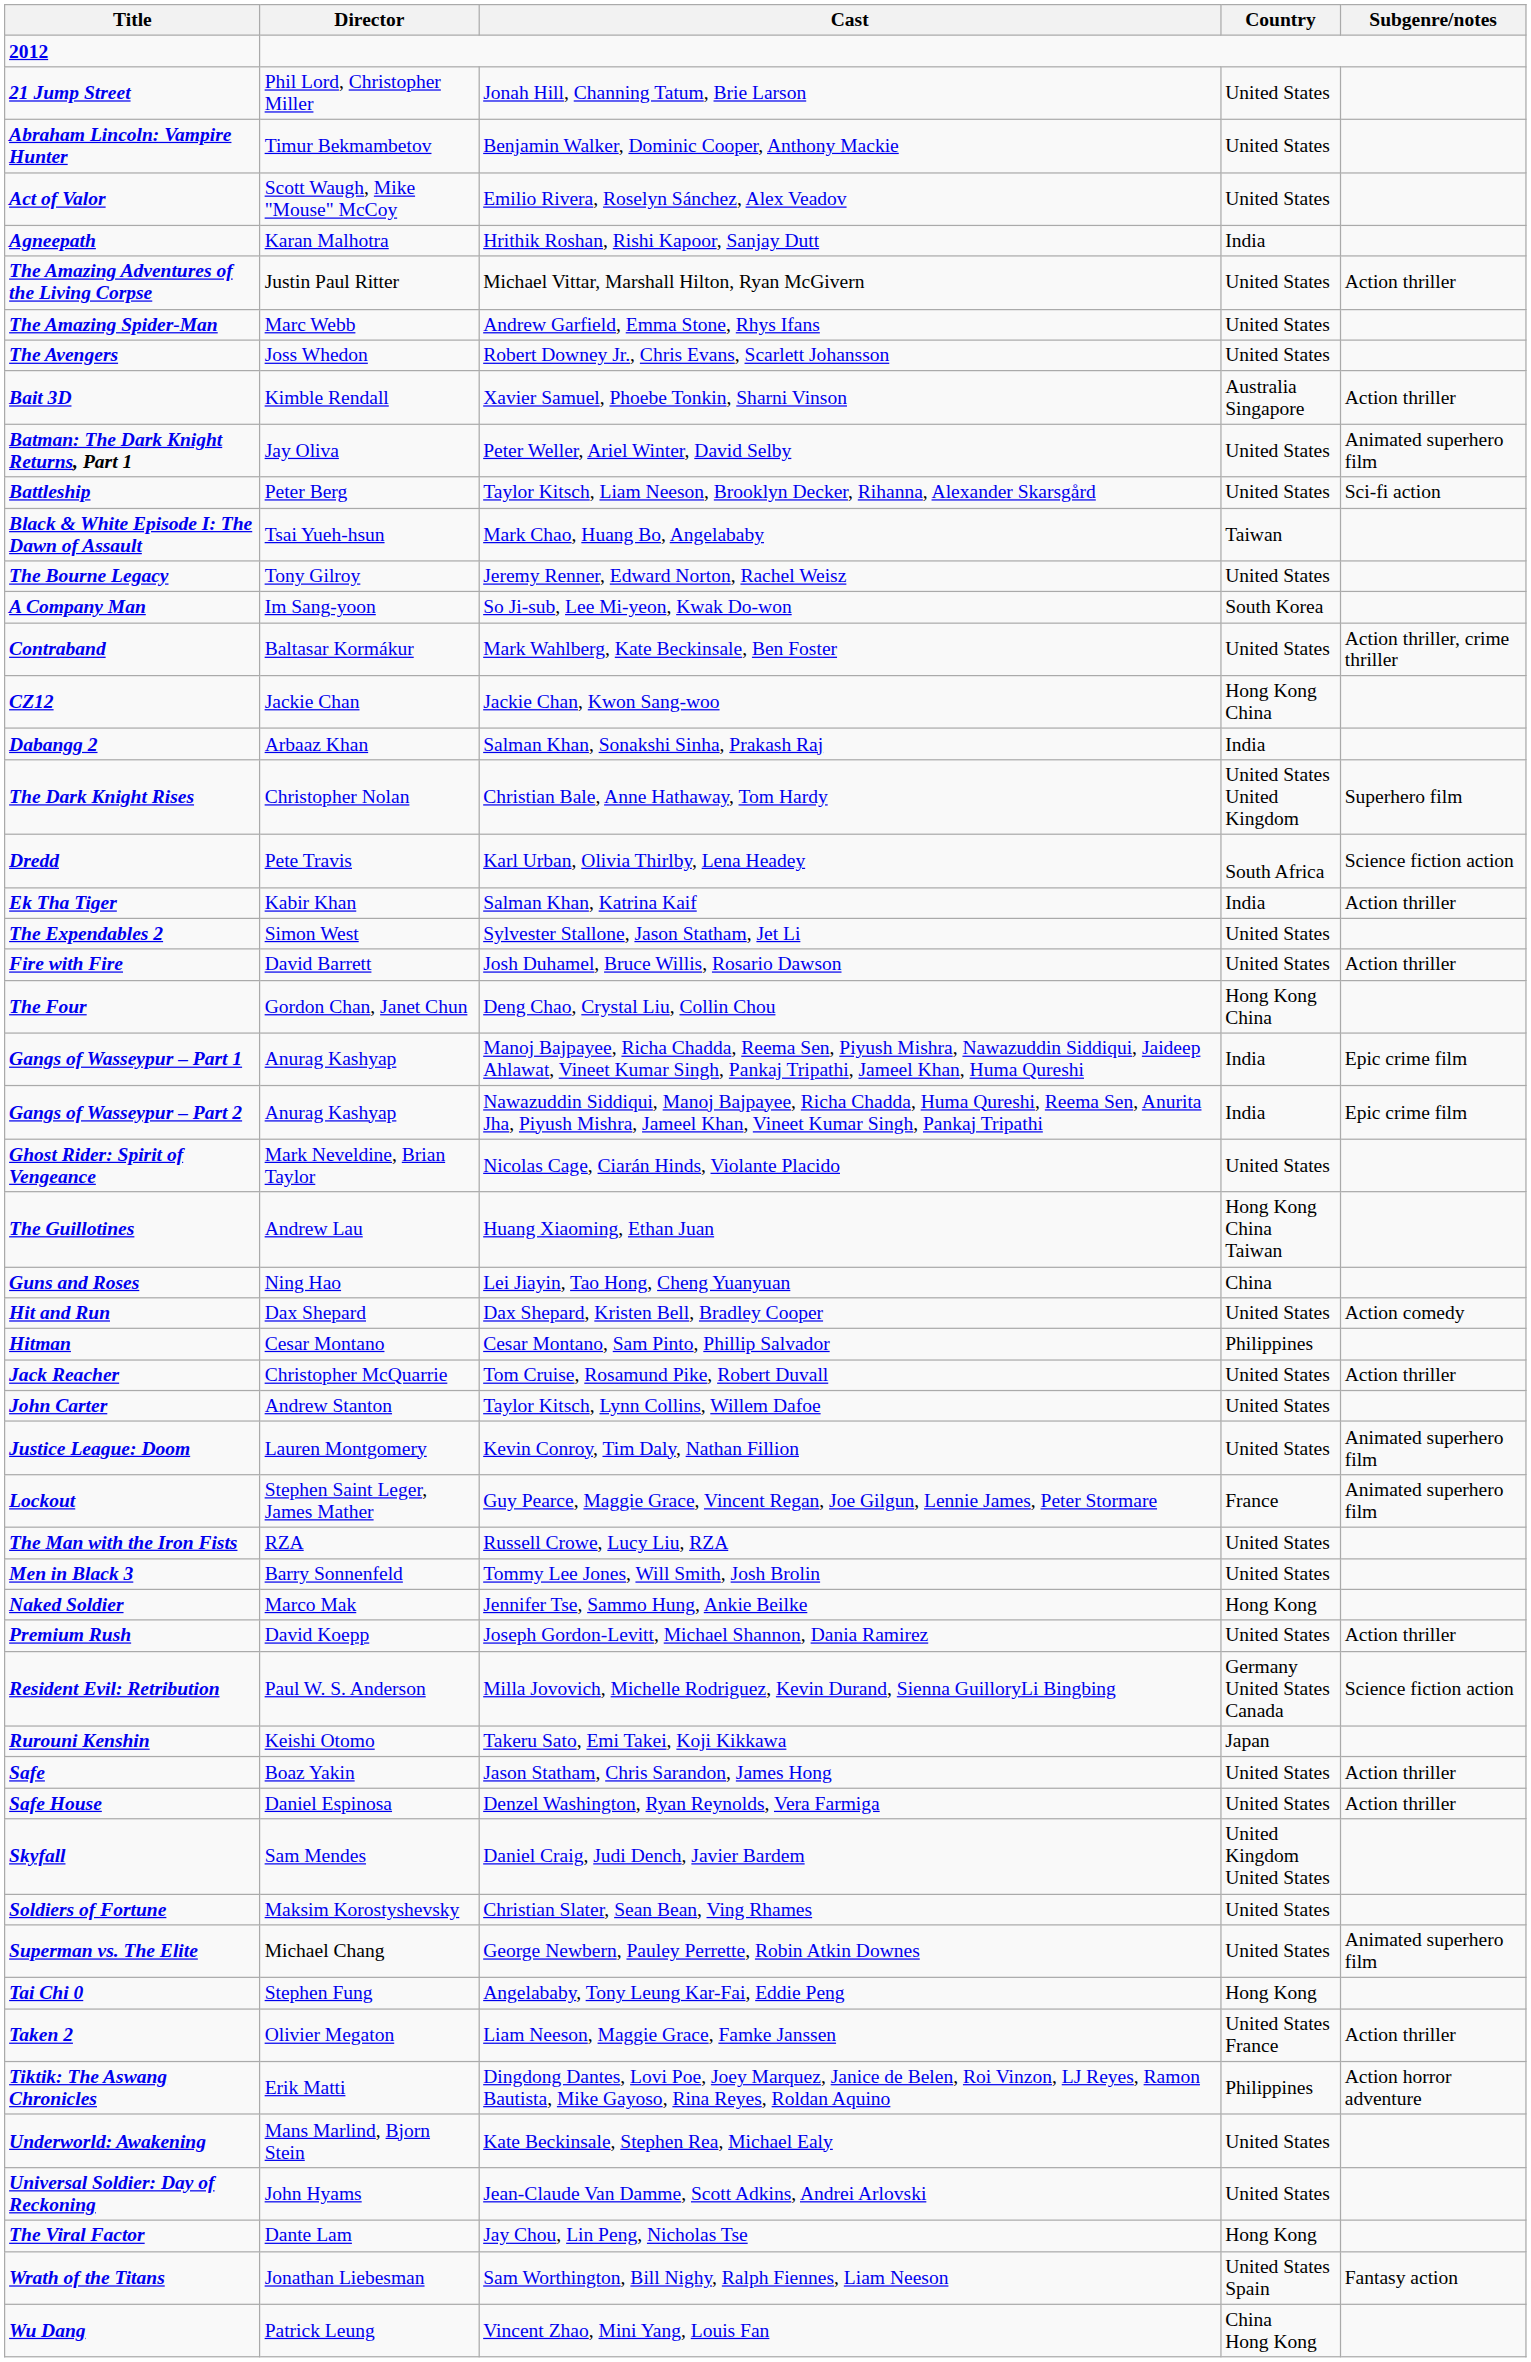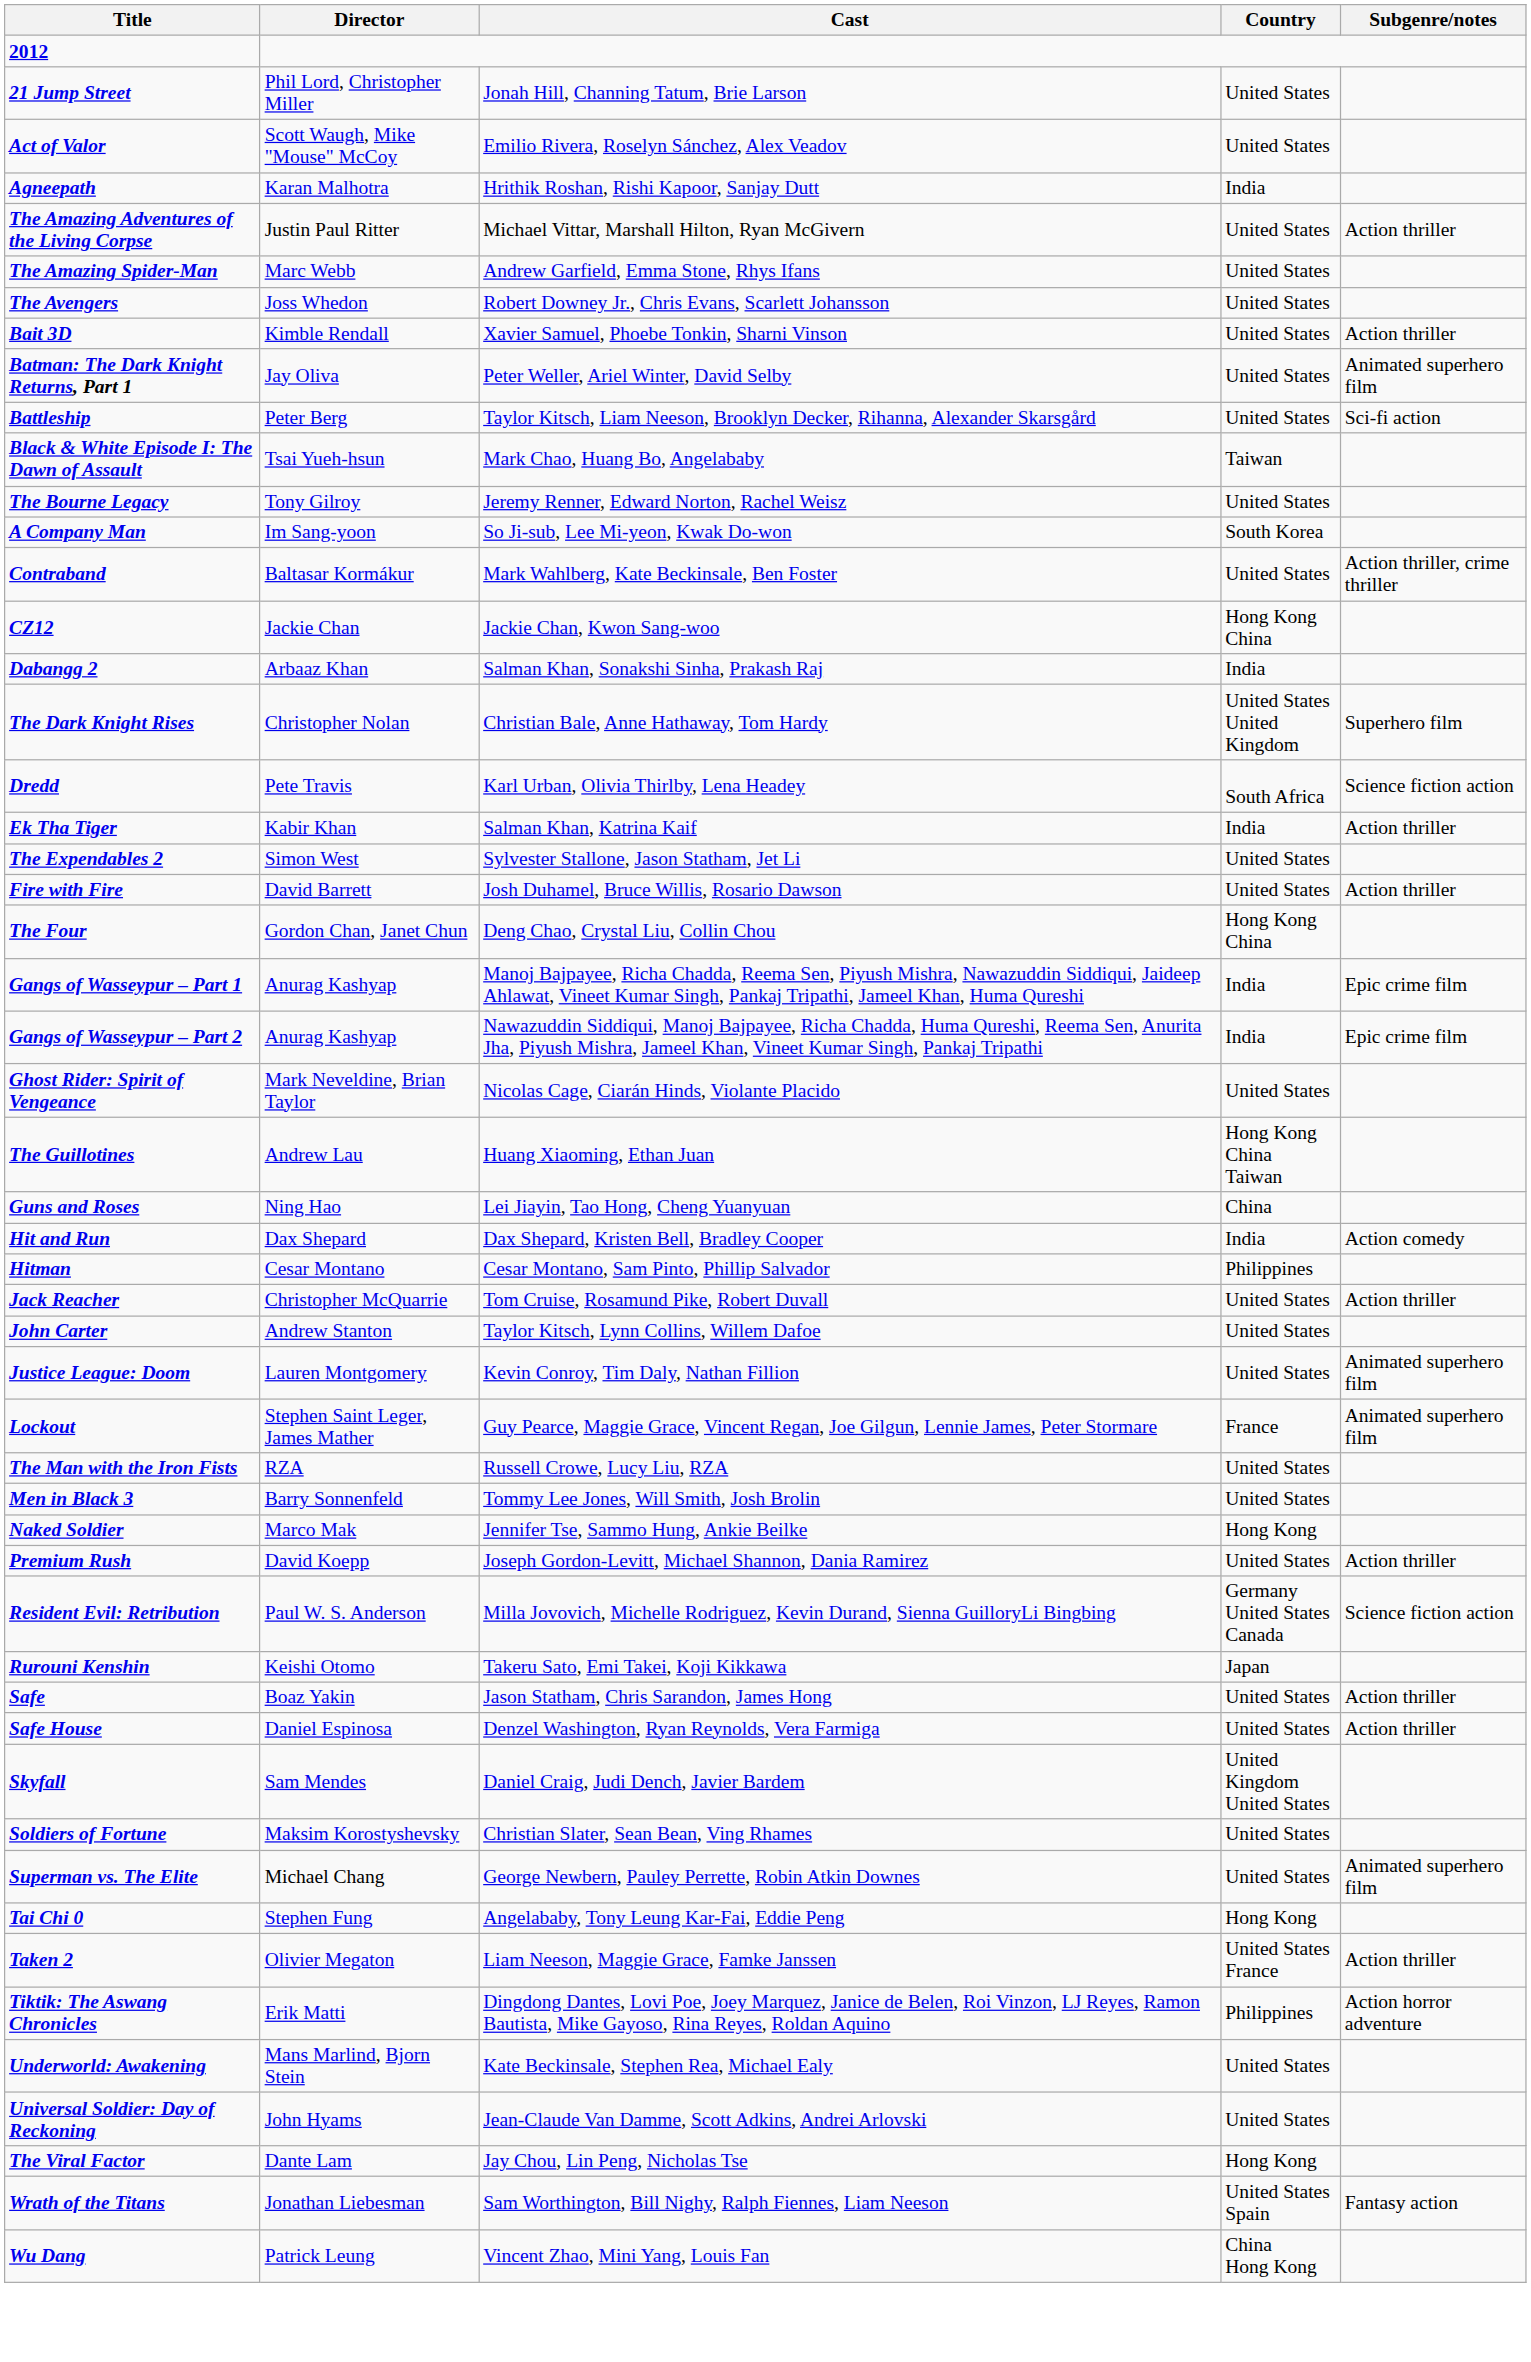- row: Abraham Lincoln: Vampire Hunter | Timur Bekmambetov | Benjamin Walker, Dominic Cooper, Anthony Mackie | United States
Bait 3D | Country: Australia Singapore -> United States
Hit and Run | Country: United States -> India
